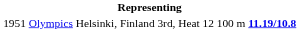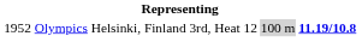Olympics | column 1: 1951 -> 1952
Olympics | column 5: no background -> lightgrey background
